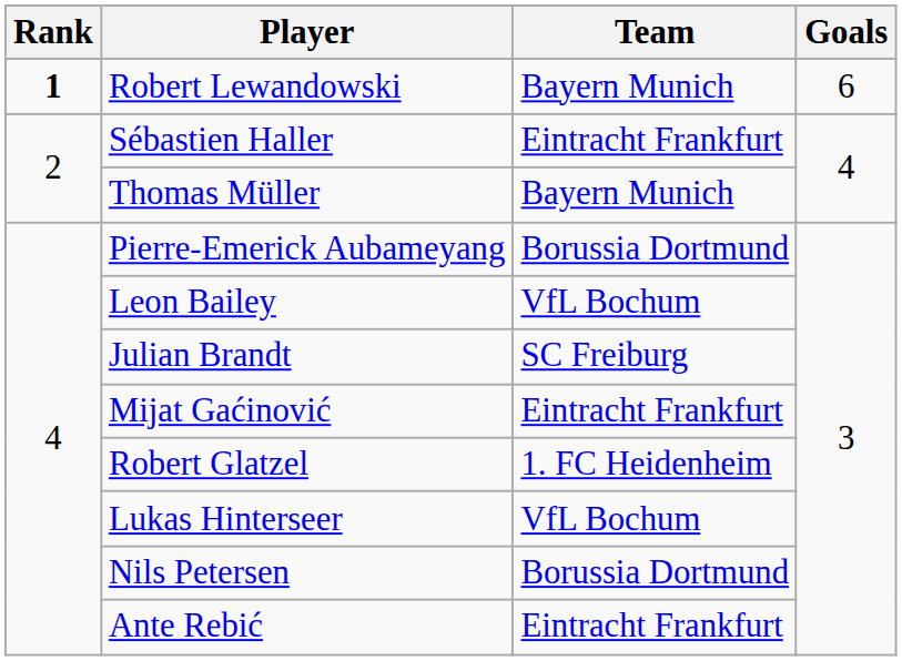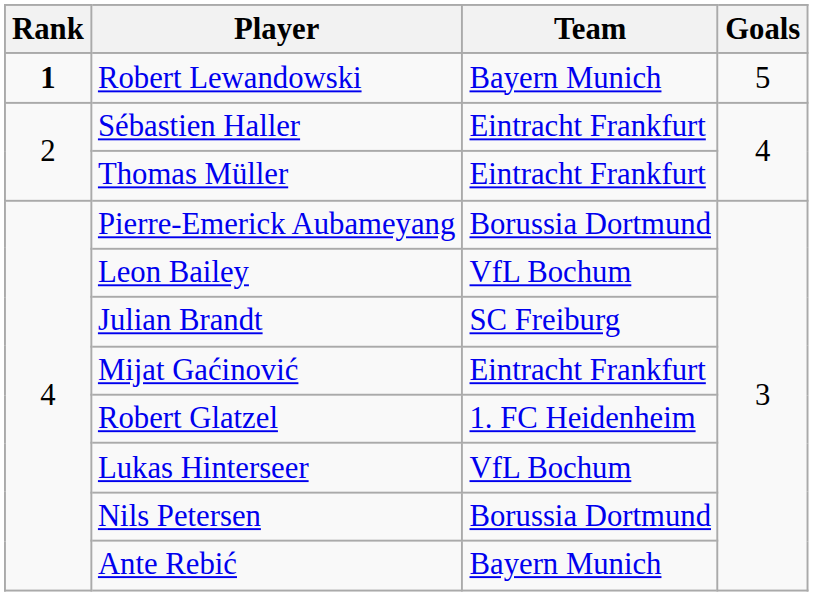Robert Lewandowski | Goals: 6 -> 5
Thomas Müller | Team: Bayern Munich -> Eintracht Frankfurt
Ante Rebić | Team: Eintracht Frankfurt -> Bayern Munich
